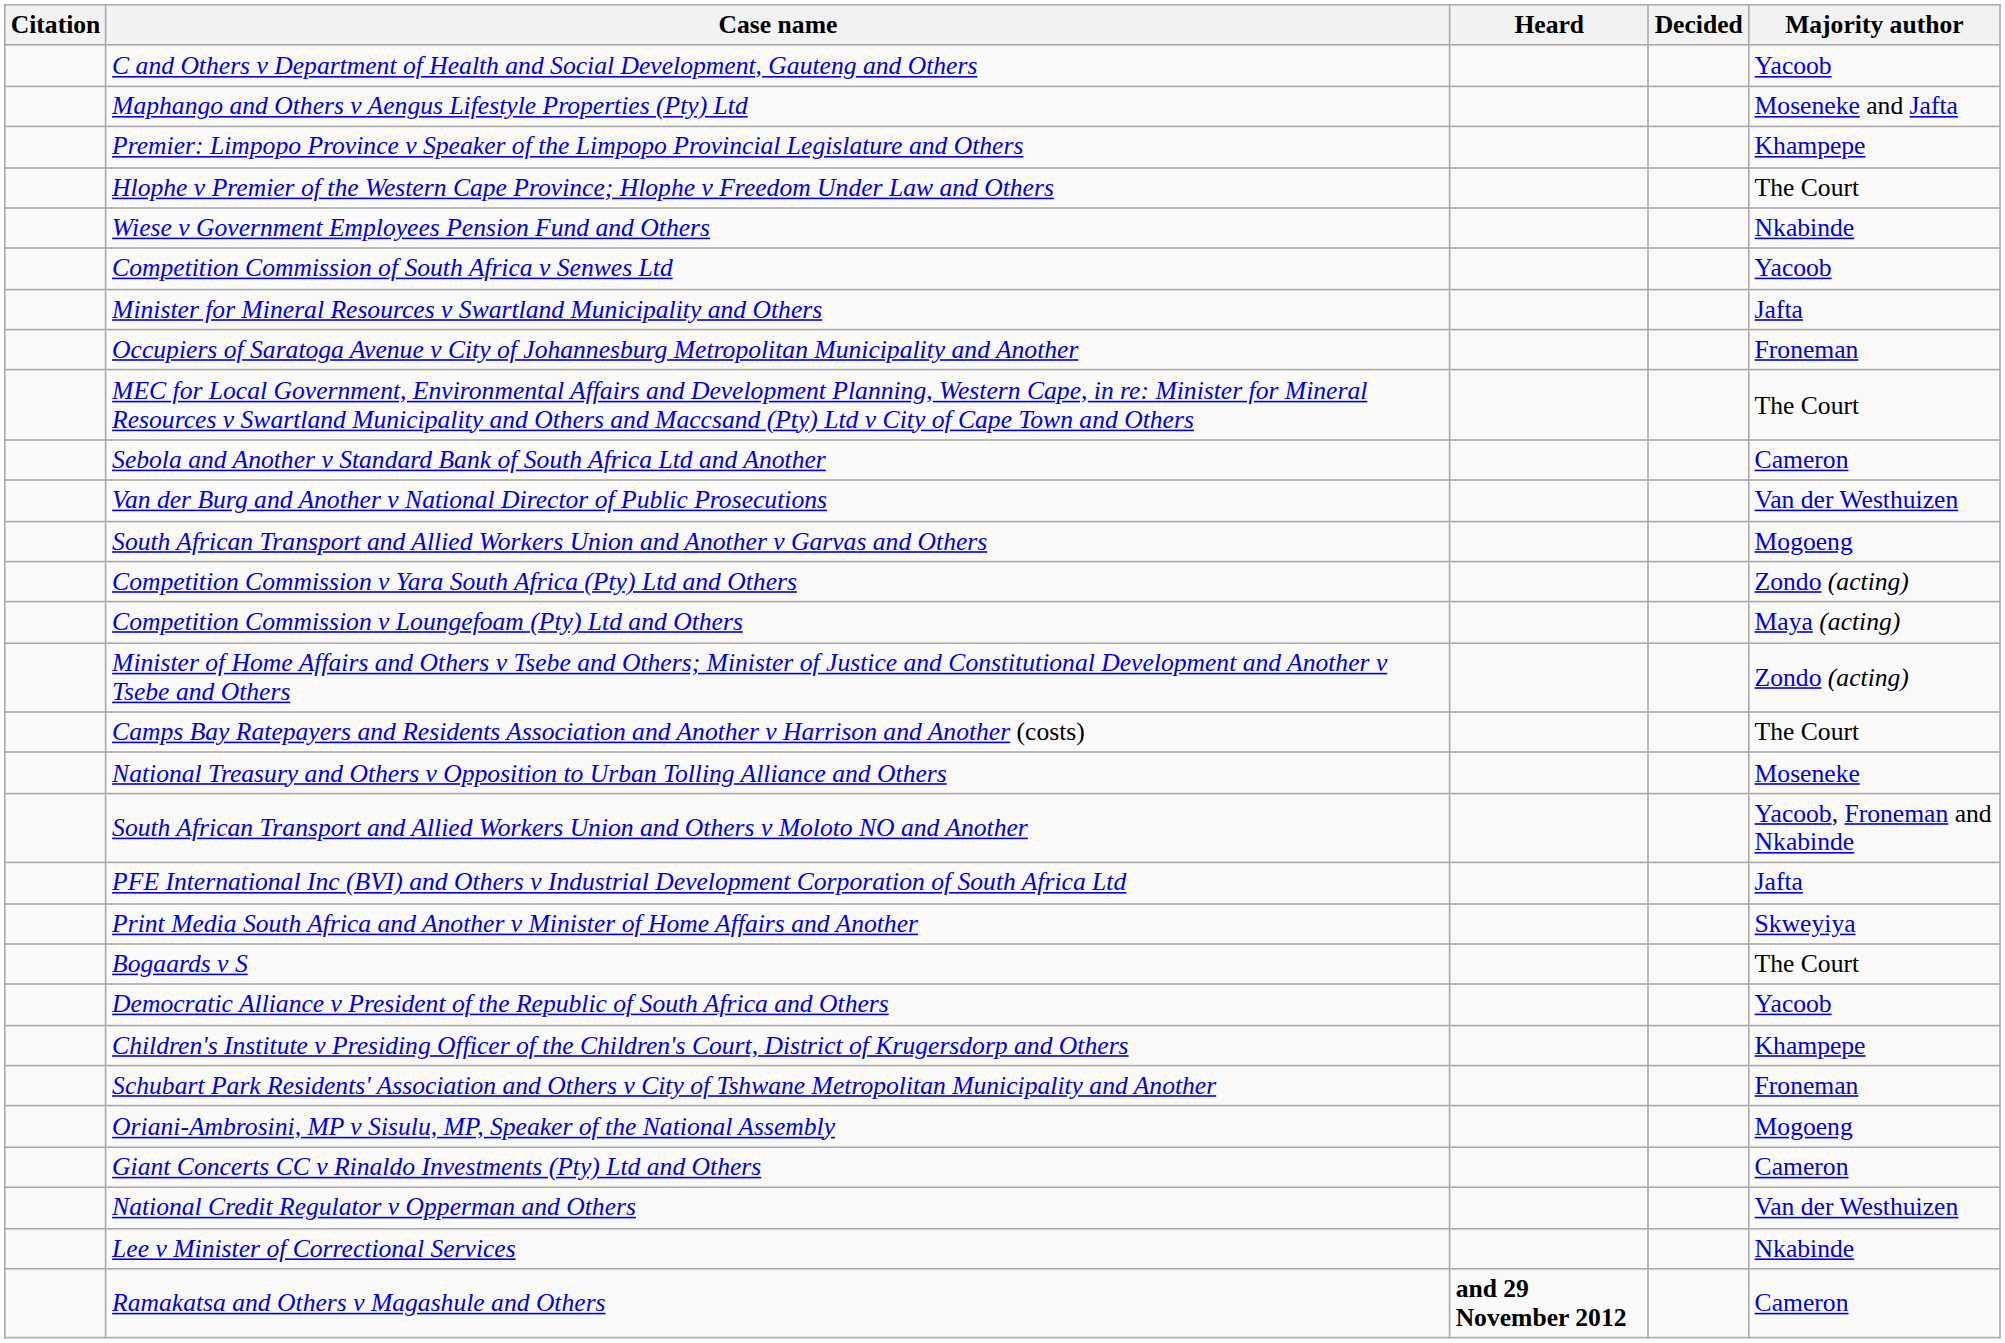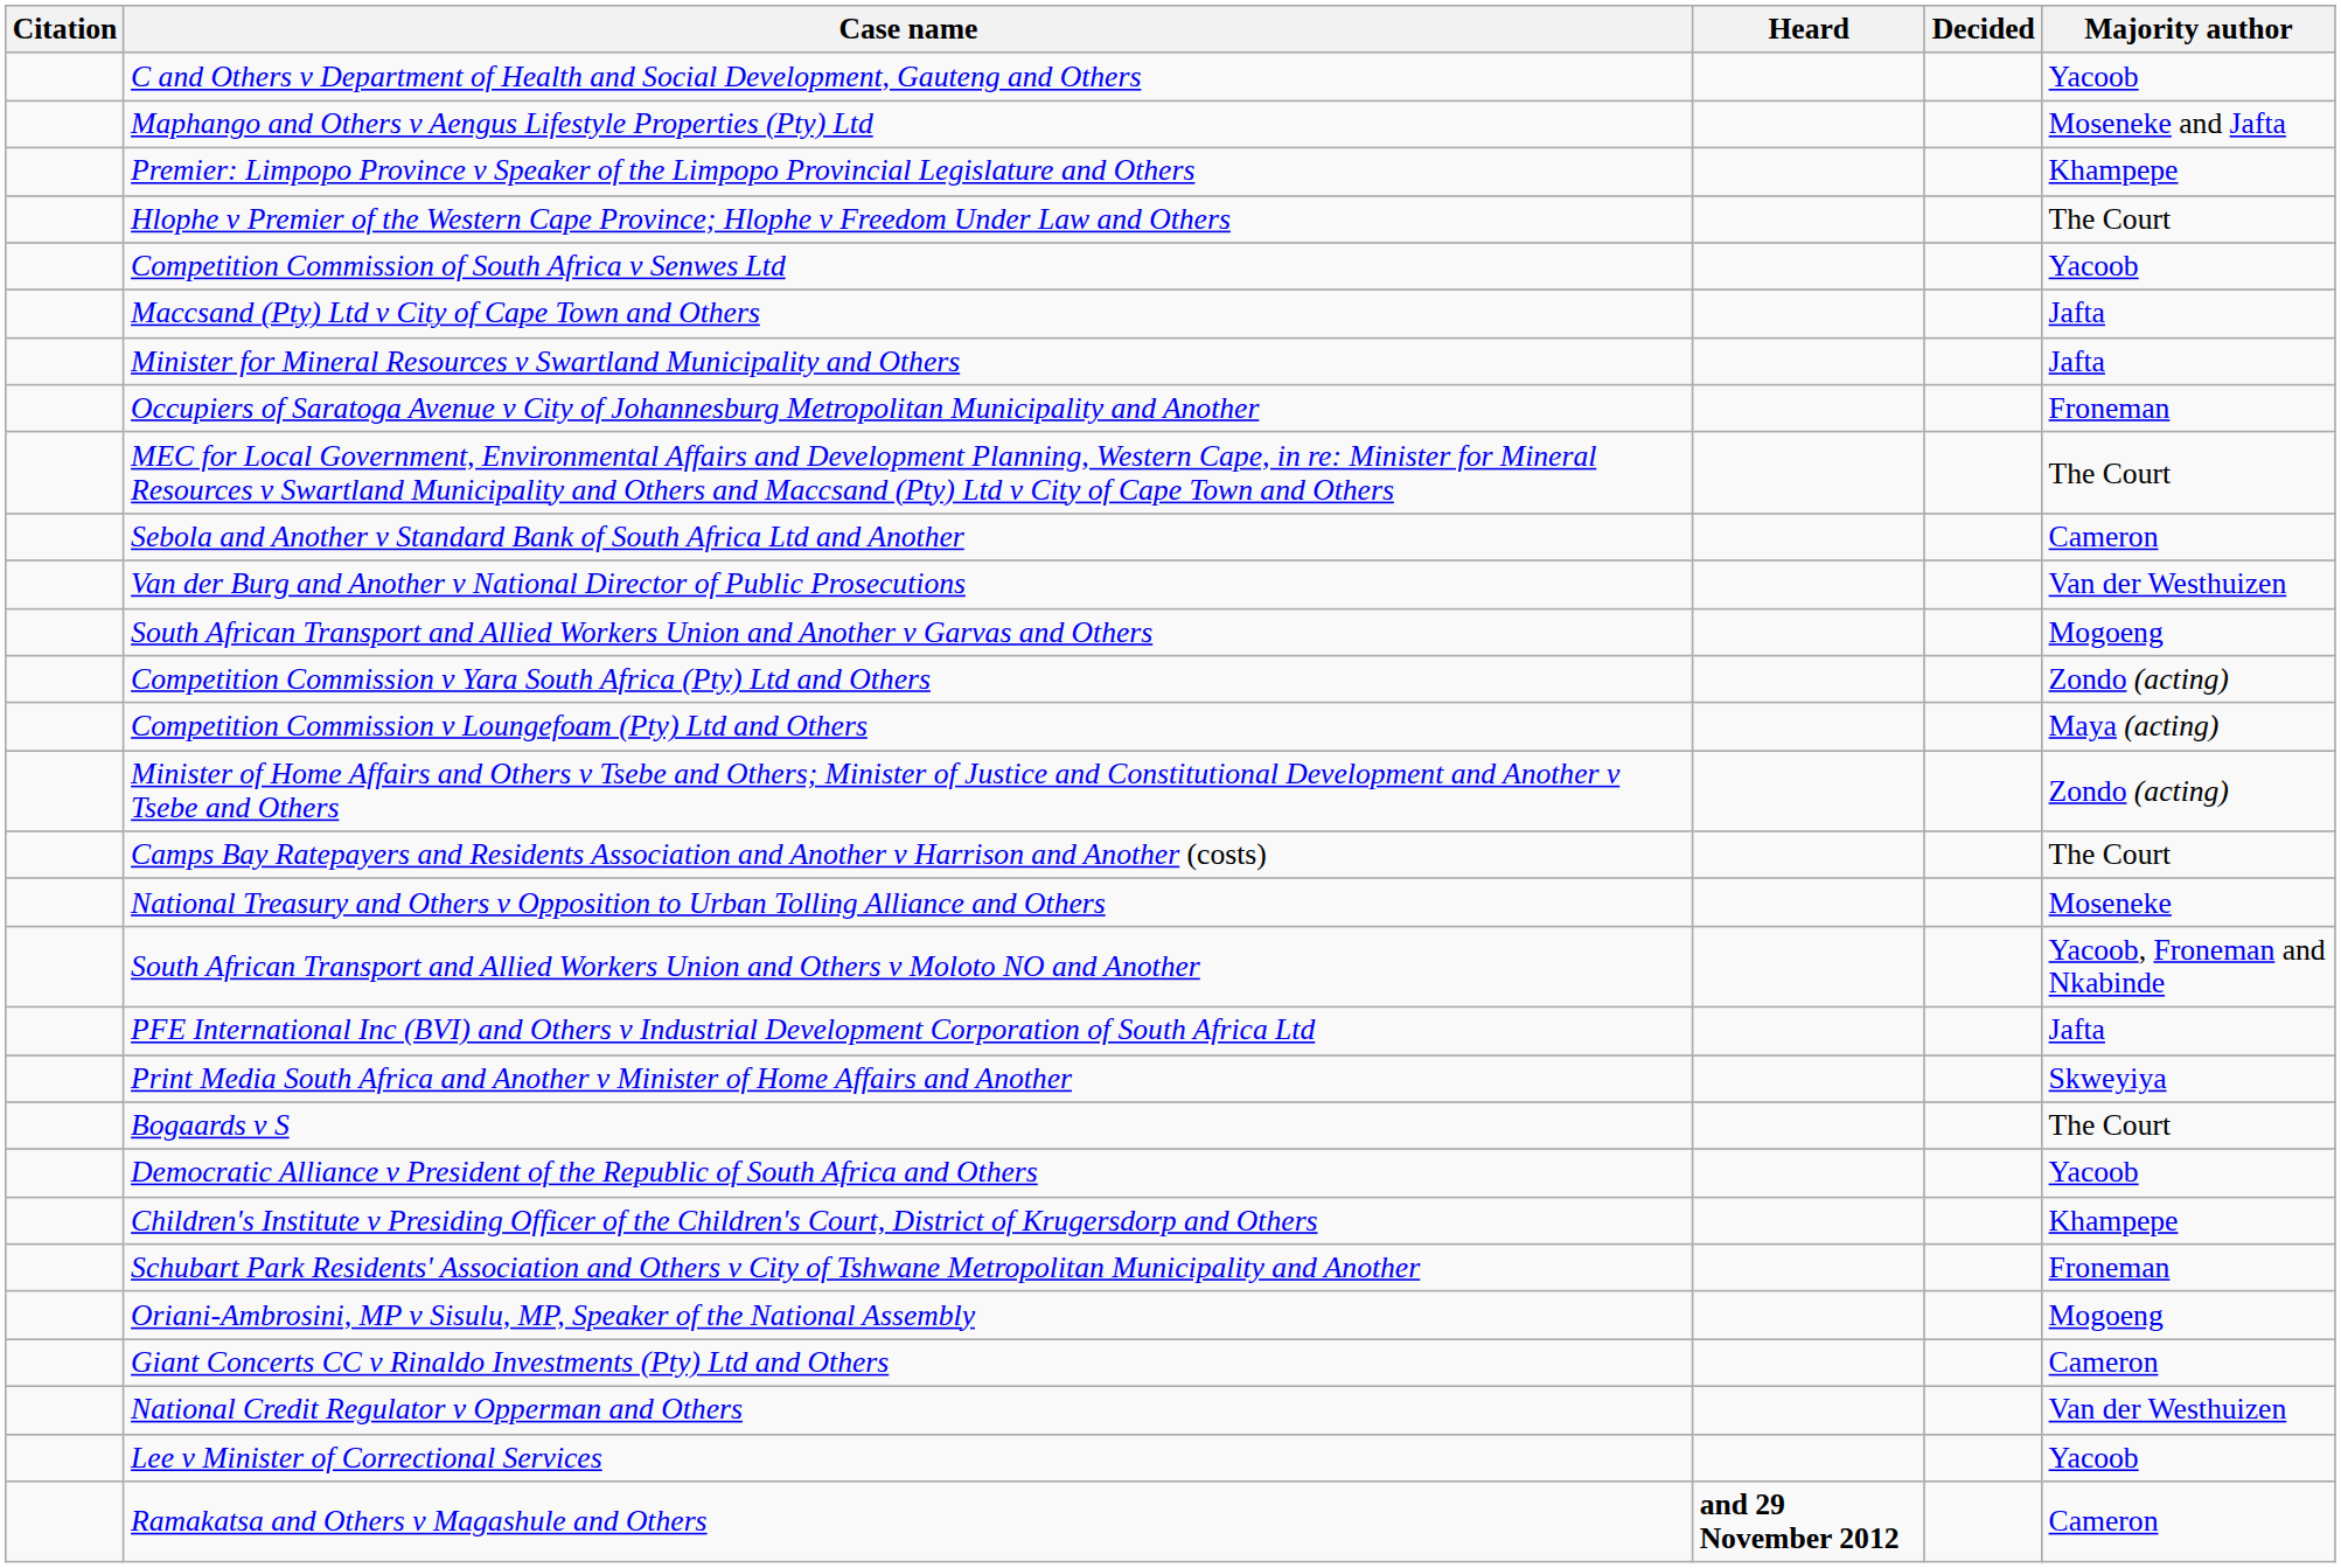- row: Wiese v Government Employees Pension Fund and Others | Nkabinde
+ row: Maccsand (Pty) Ltd v City of Cape Town and Others | Jafta
Lee v Minister of Correctional Services | Majority author: Nkabinde -> Yacoob
